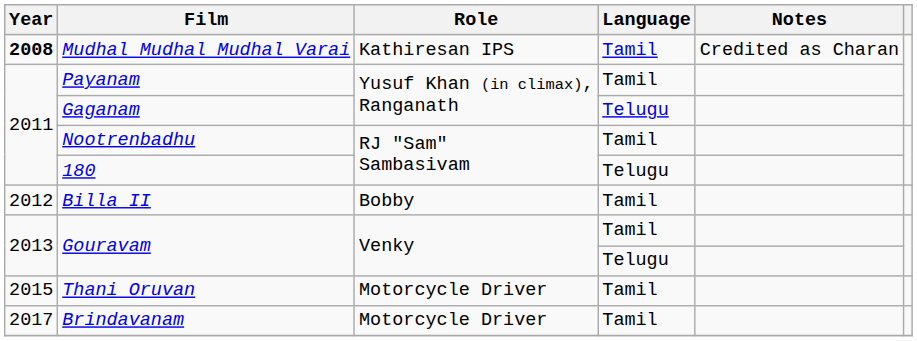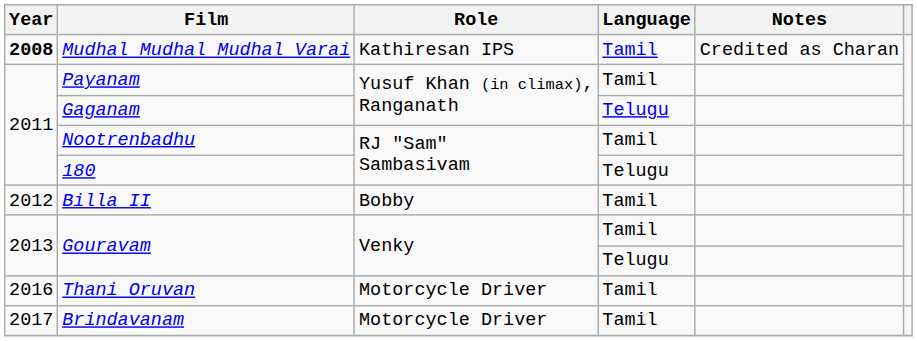Thani Oruvan | Year: 2015 -> 2016
